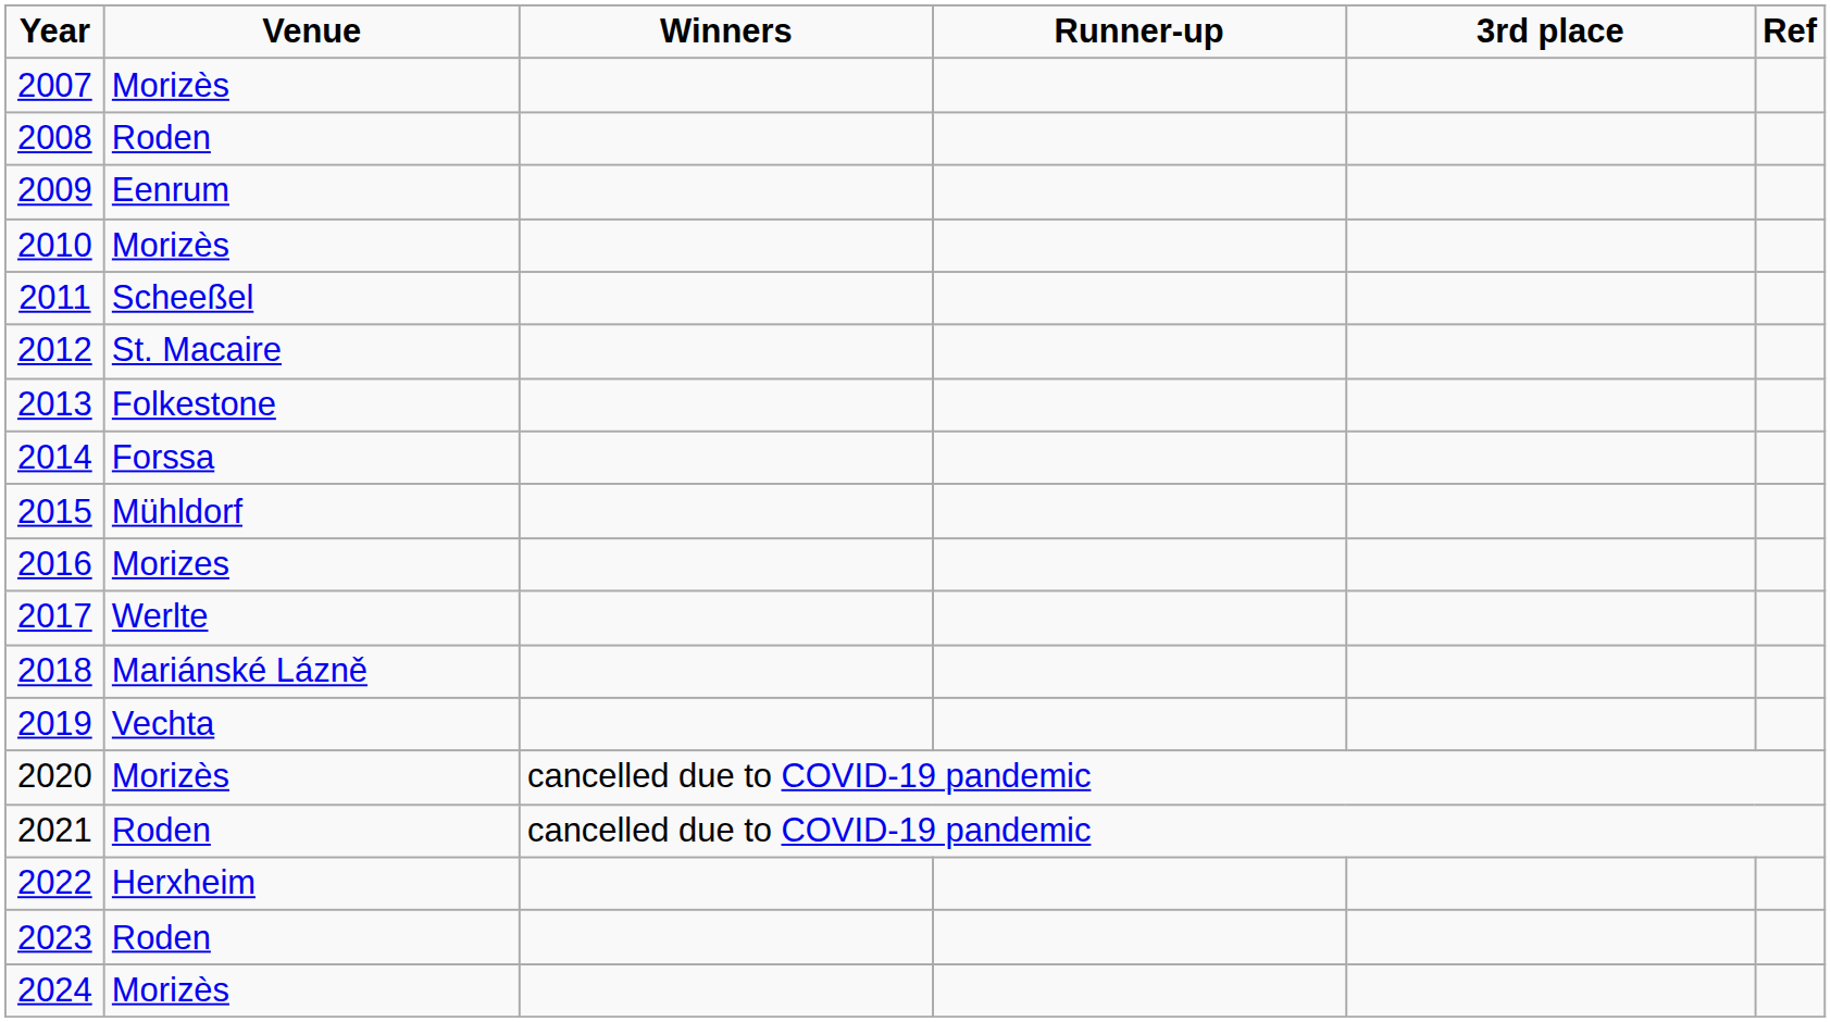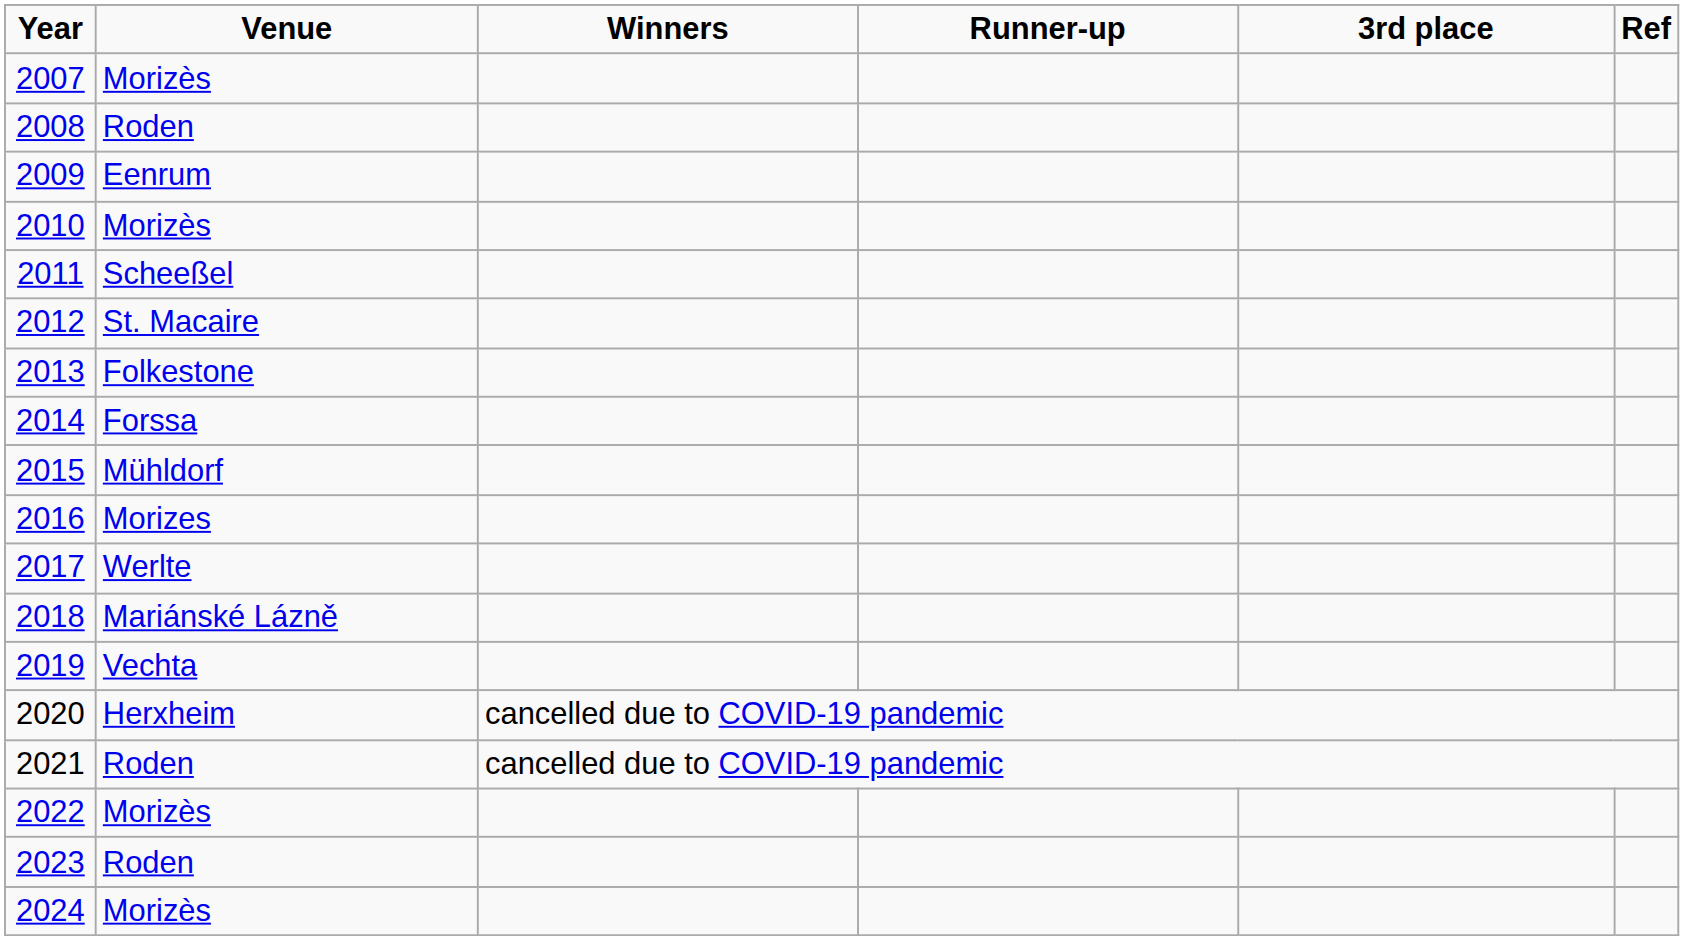2020 | Venue: Morizès -> Herxheim
2022 | Venue: Herxheim -> Morizès
